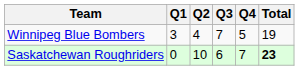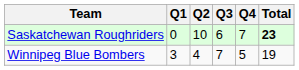rows swapped: Saskatchewan Roughriders <-> Winnipeg Blue Bombers
